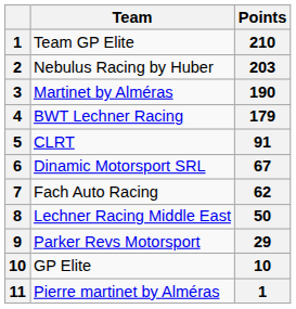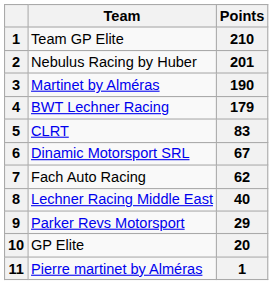Nebulus Racing by Huber | Points: 203 -> 201
CLRT | Points: 91 -> 83
Lechner Racing Middle East | Points: 50 -> 40
GP Elite | Points: 10 -> 20
